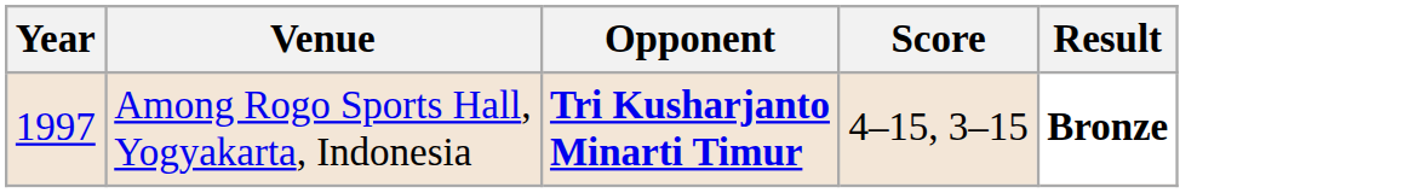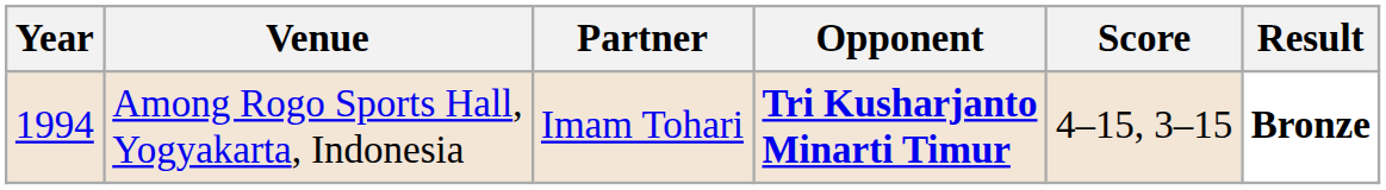+ column: Partner | Imam Tohari
Among Rogo Sports Hall, Yogyakarta, Indonesia | Year: 1997 -> 1994
